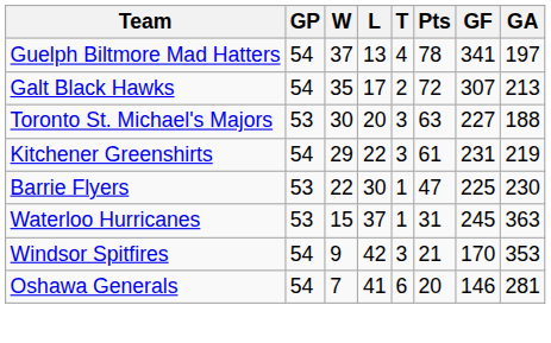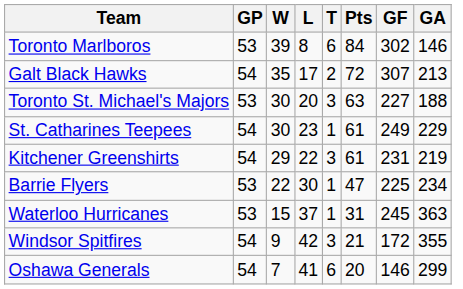+ row: Toronto Marlboros | 53 | 39 | 8 | 6 | 84 | 302 | 146
- row: Guelph Biltmore Mad Hatters | 54 | 37 | 13 | 4 | 78 | 341 | 197
+ row: St. Catharines Teepees | 54 | 30 | 23 | 1 | 61 | 249 | 229
Barrie Flyers | GA: 230 -> 234
Windsor Spitfires | GF: 170 -> 172
Windsor Spitfires | GA: 353 -> 355
Oshawa Generals | GA: 281 -> 299
